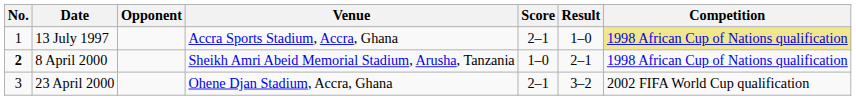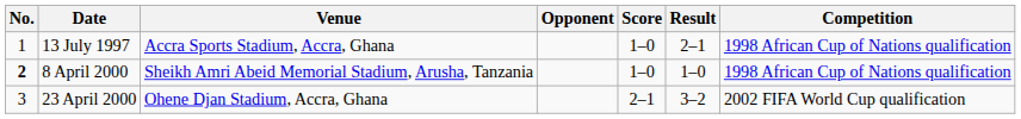columns swapped: Venue <-> Opponent
13 July 1997 | Score: 2–1 -> 1–0
13 July 1997 | Result: 1–0 -> 2–1
13 July 1997 | Competition: khaki background -> no background
8 April 2000 | Result: 2–1 -> 1–0
